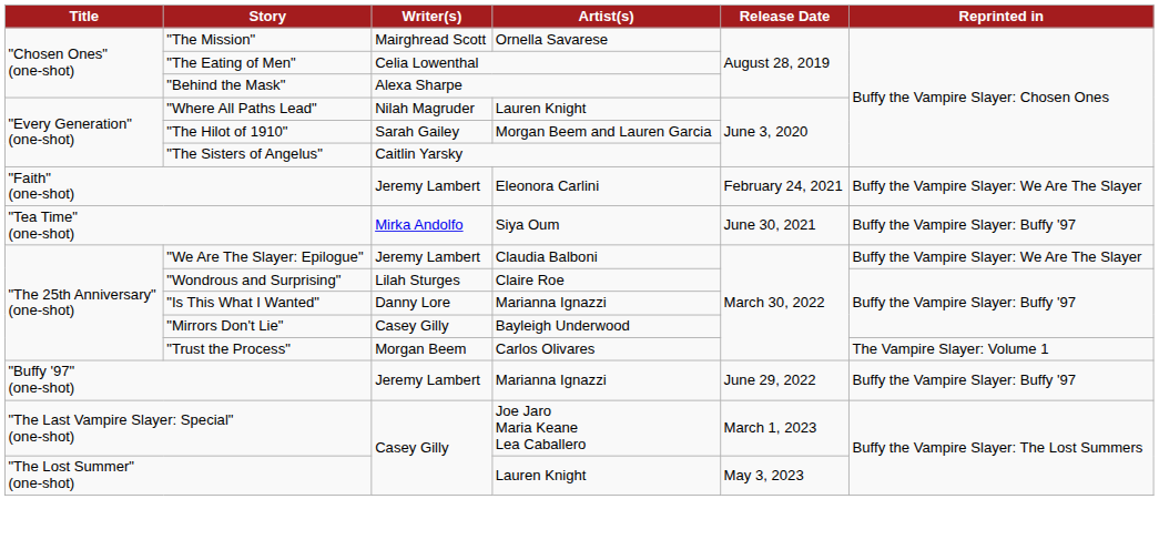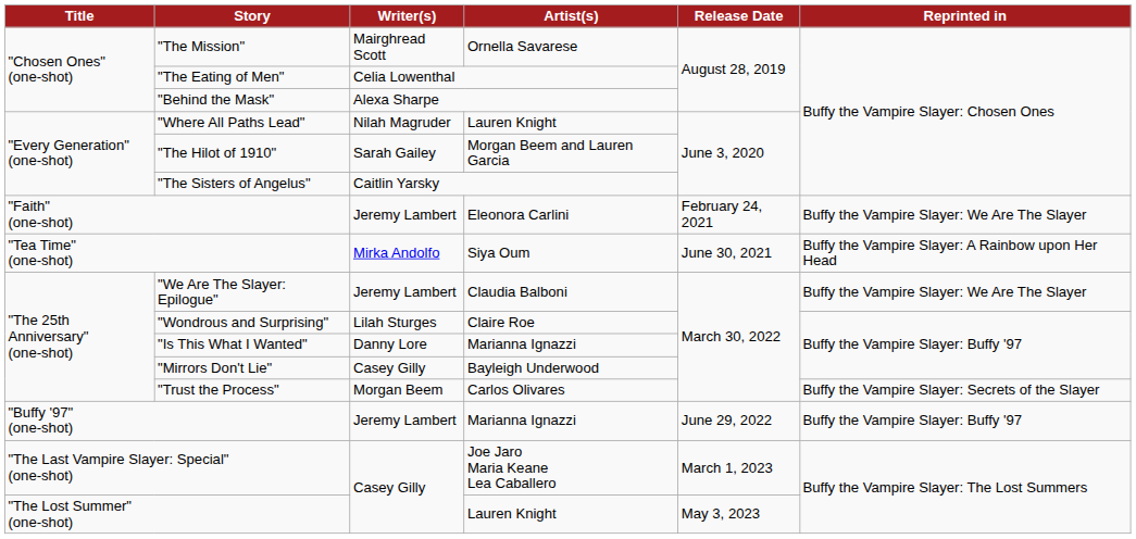"Tea Time" (one-shot) | Reprinted in: Buffy the Vampire Slayer: Buffy '97 -> Buffy the Vampire Slayer: A Rainbow upon Her Head
"Trust the Process" | Reprinted in: The Vampire Slayer: Volume 1 -> Buffy the Vampire Slayer: Secrets of the Slayer
